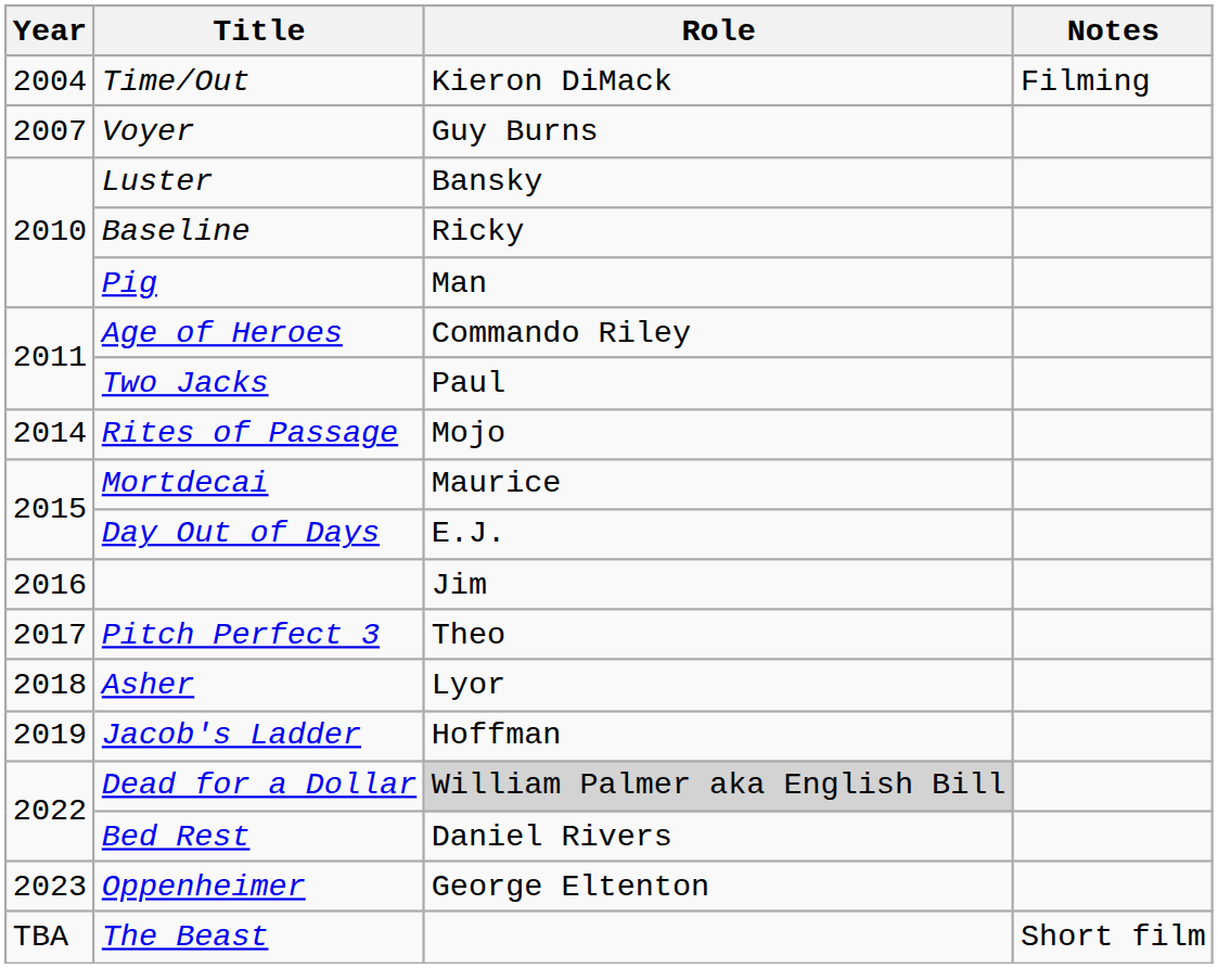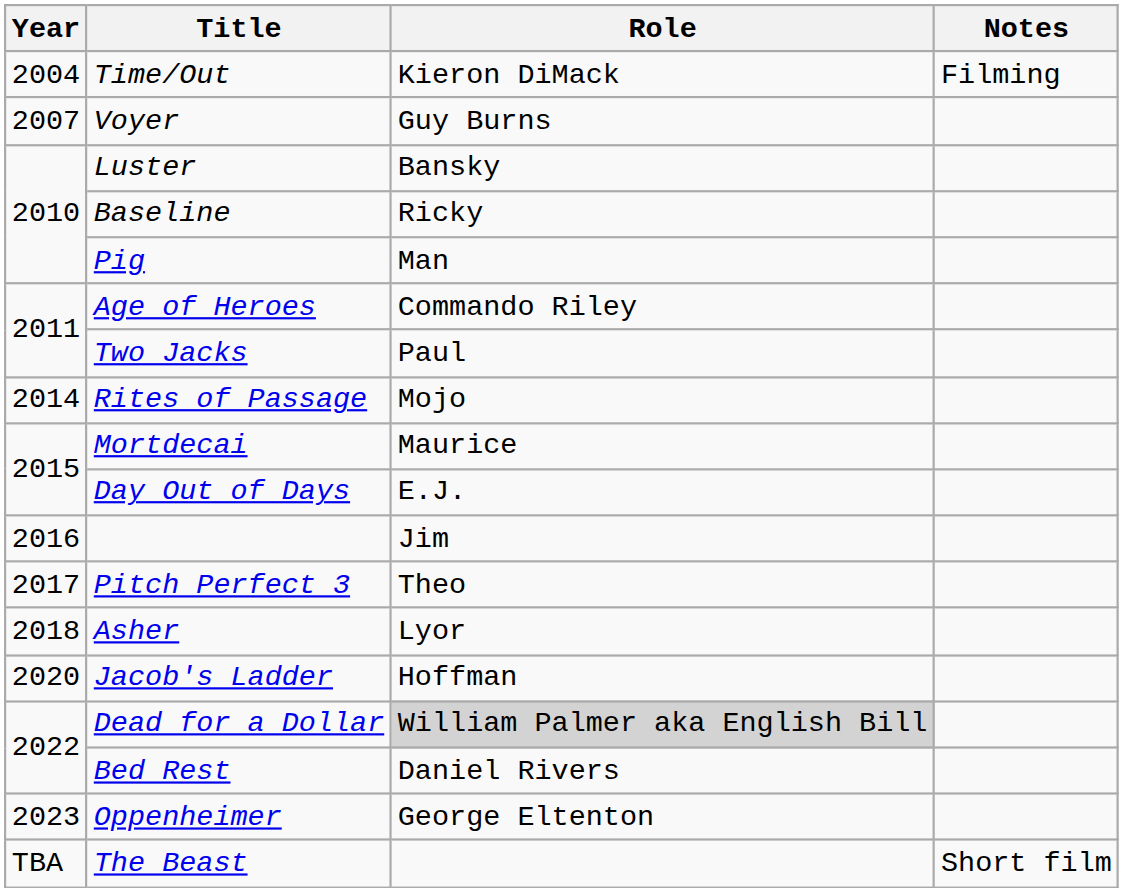Jacob's Ladder | Year: 2019 -> 2020
